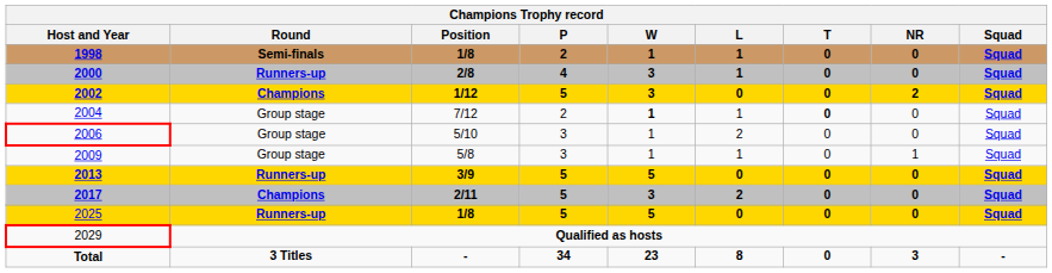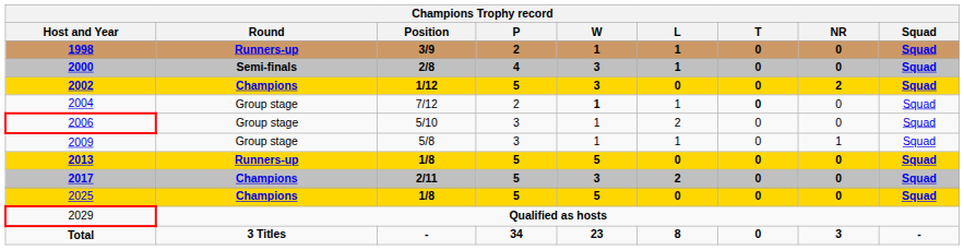1998 | Champions Trophy record / Round: Semi-finals -> Runners-up
1998 | Champions Trophy record / Position: 1/8 -> 3/9
2000 | Champions Trophy record / Round: Runners-up -> Semi-finals
2013 | Champions Trophy record / Position: 3/9 -> 1/8
2025 | Champions Trophy record / Round: Runners-up -> Champions
